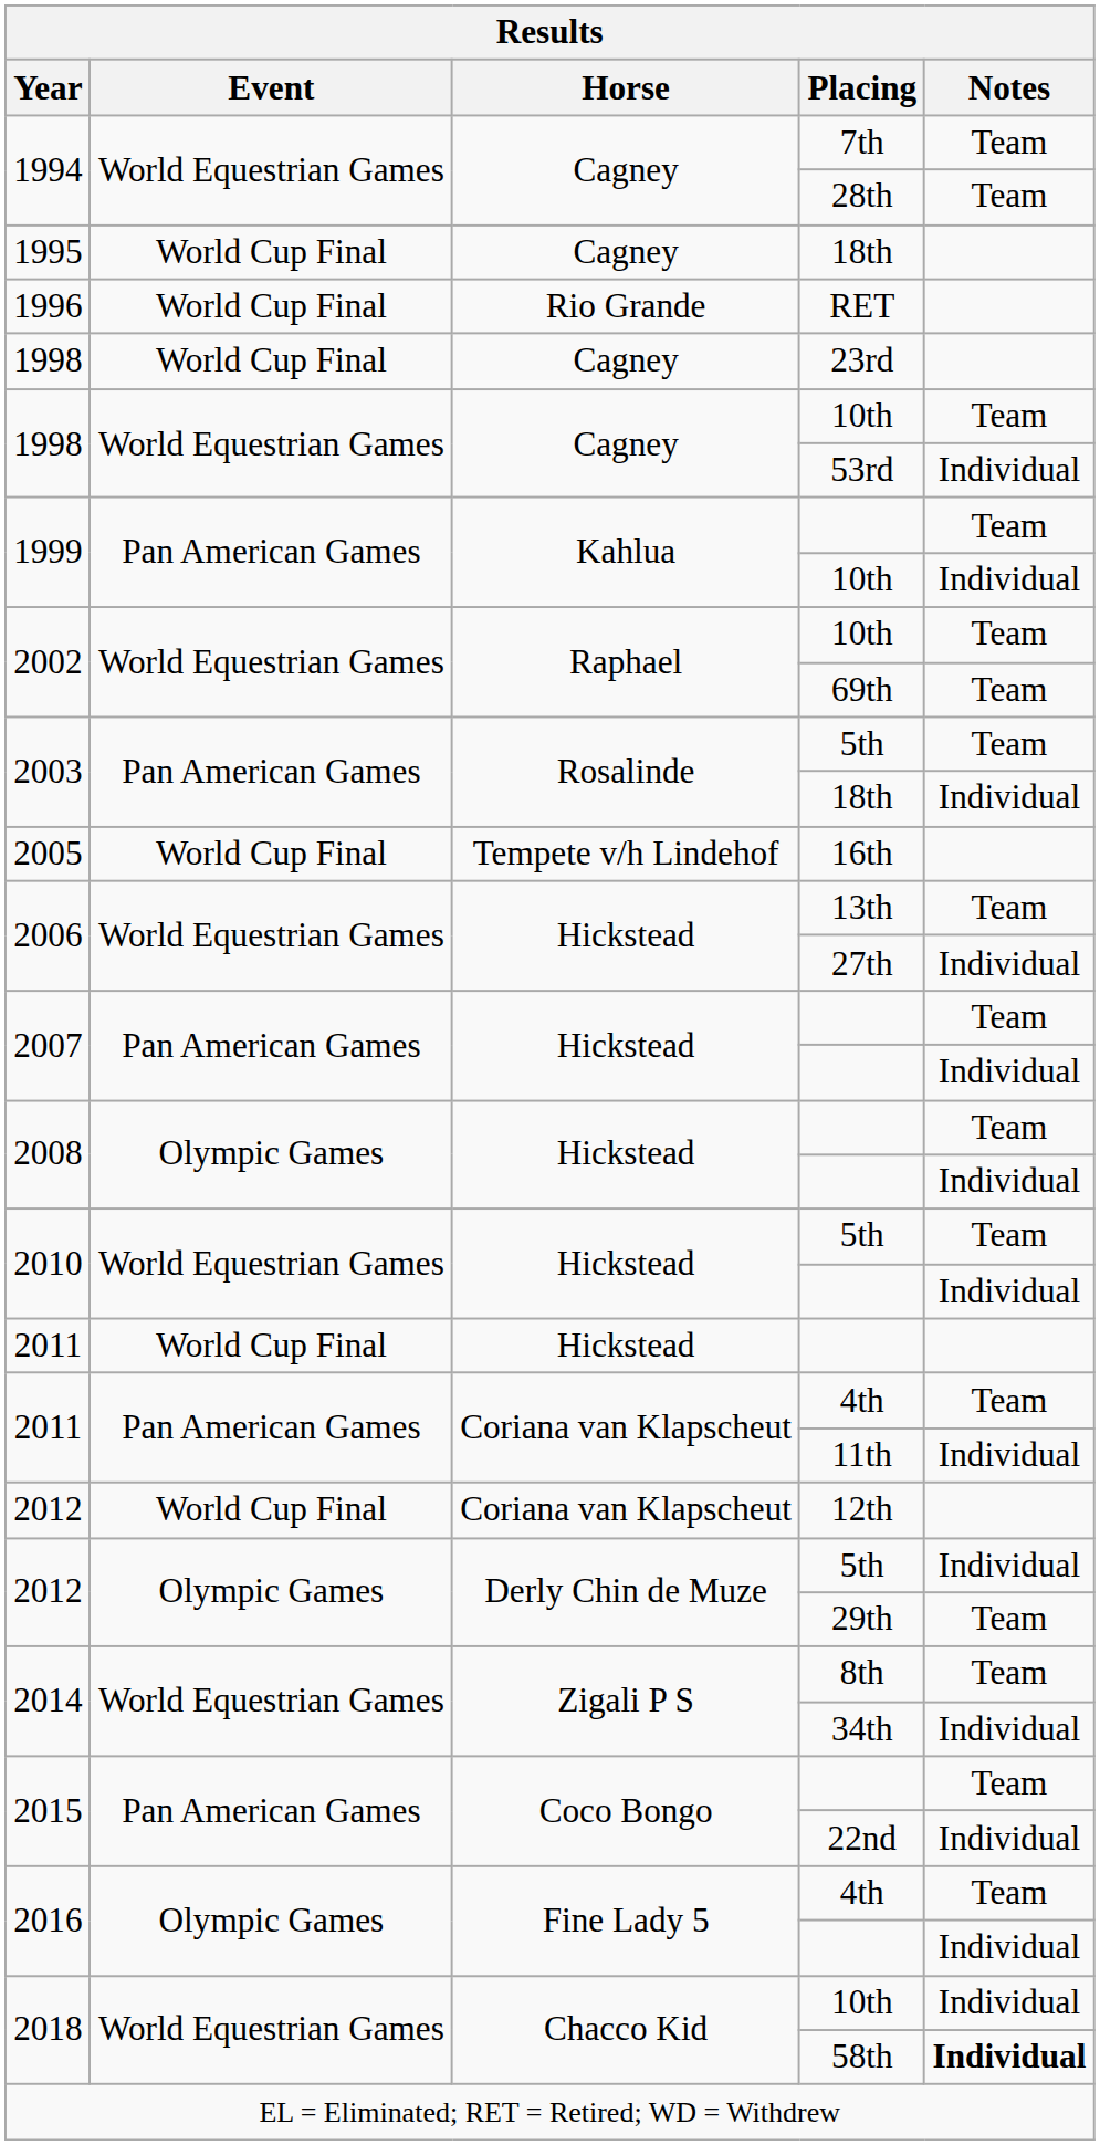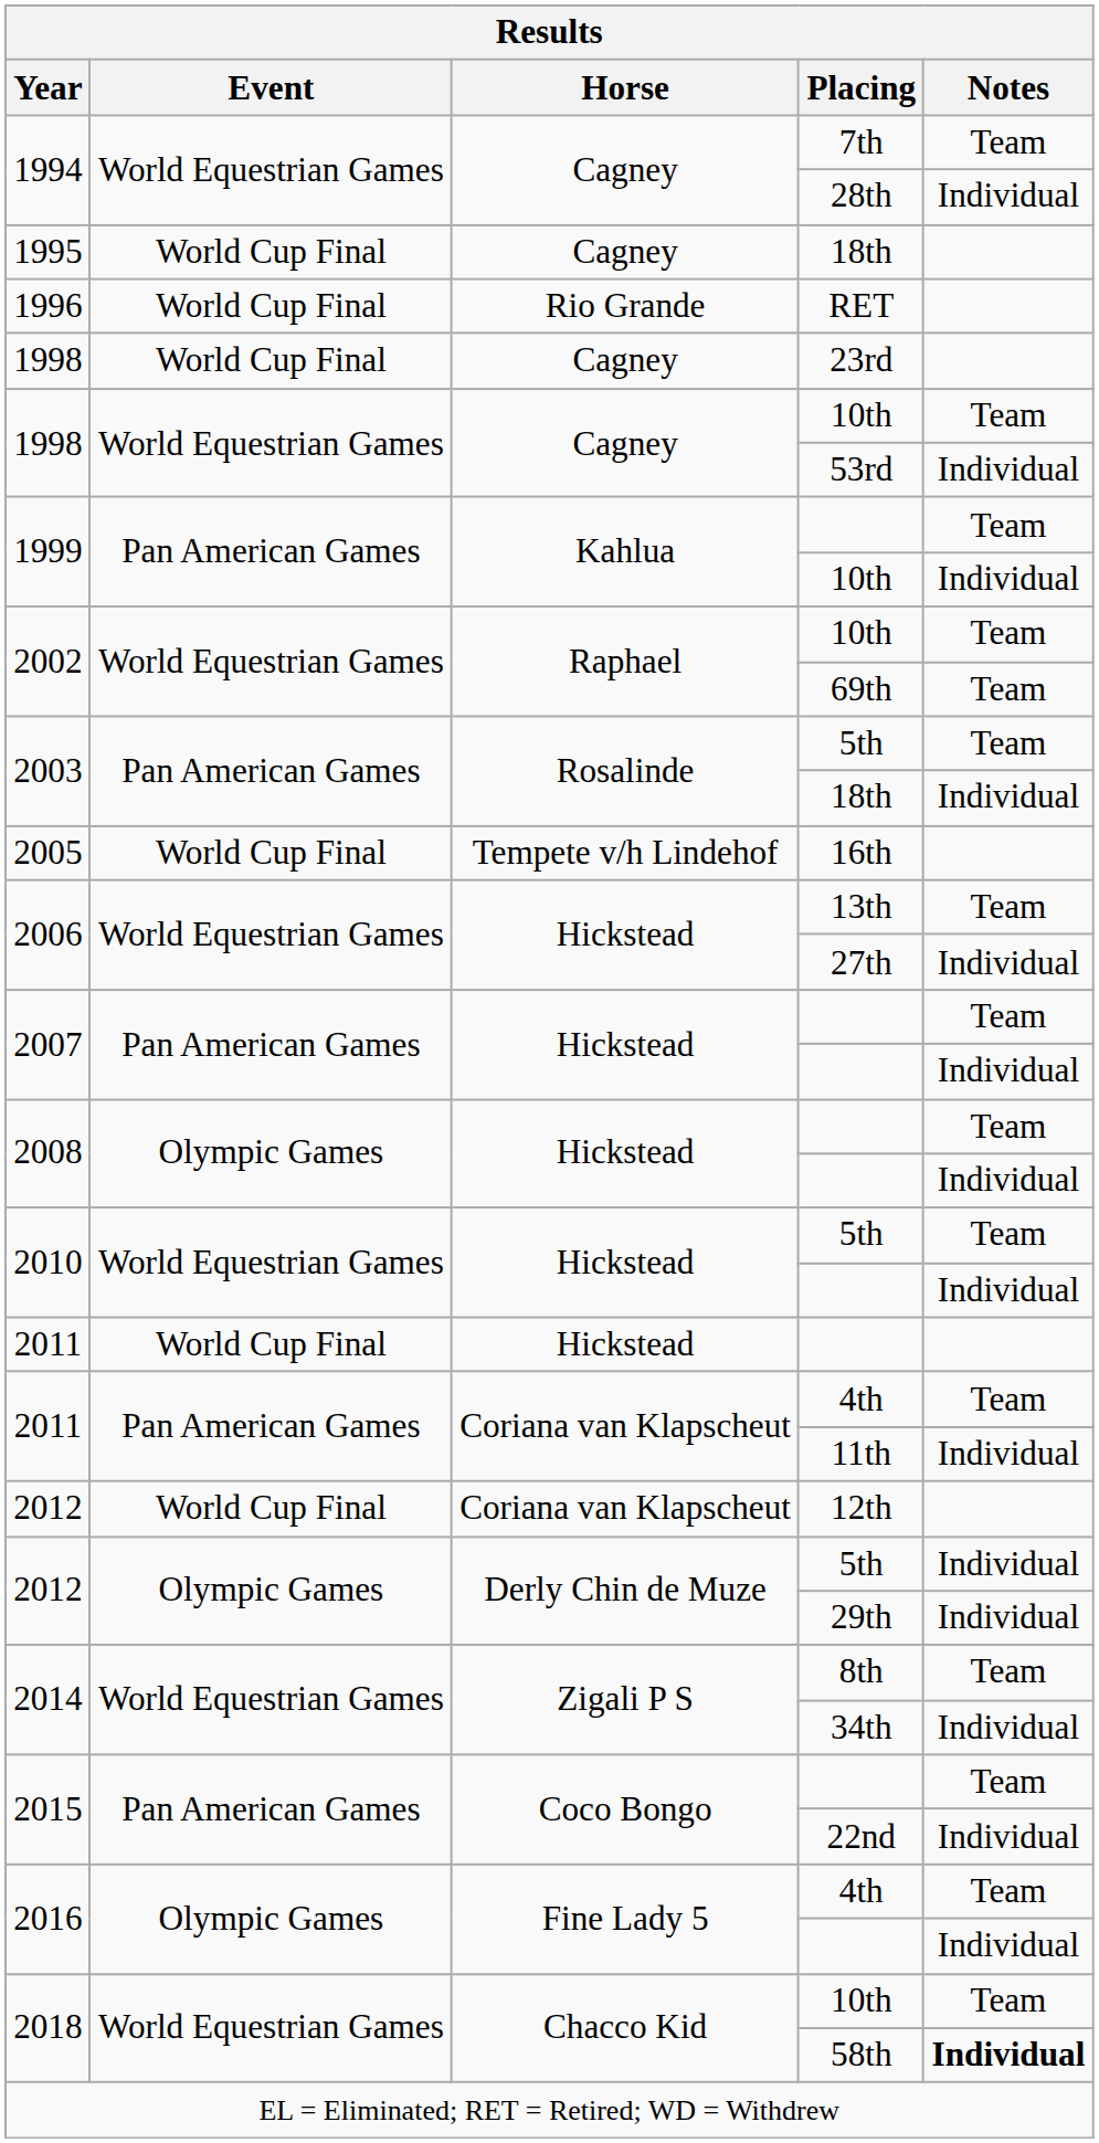28th | Notes: Team -> Individual
29th | Notes: Team -> Individual
2018 / 10th | Notes: Individual -> Team
